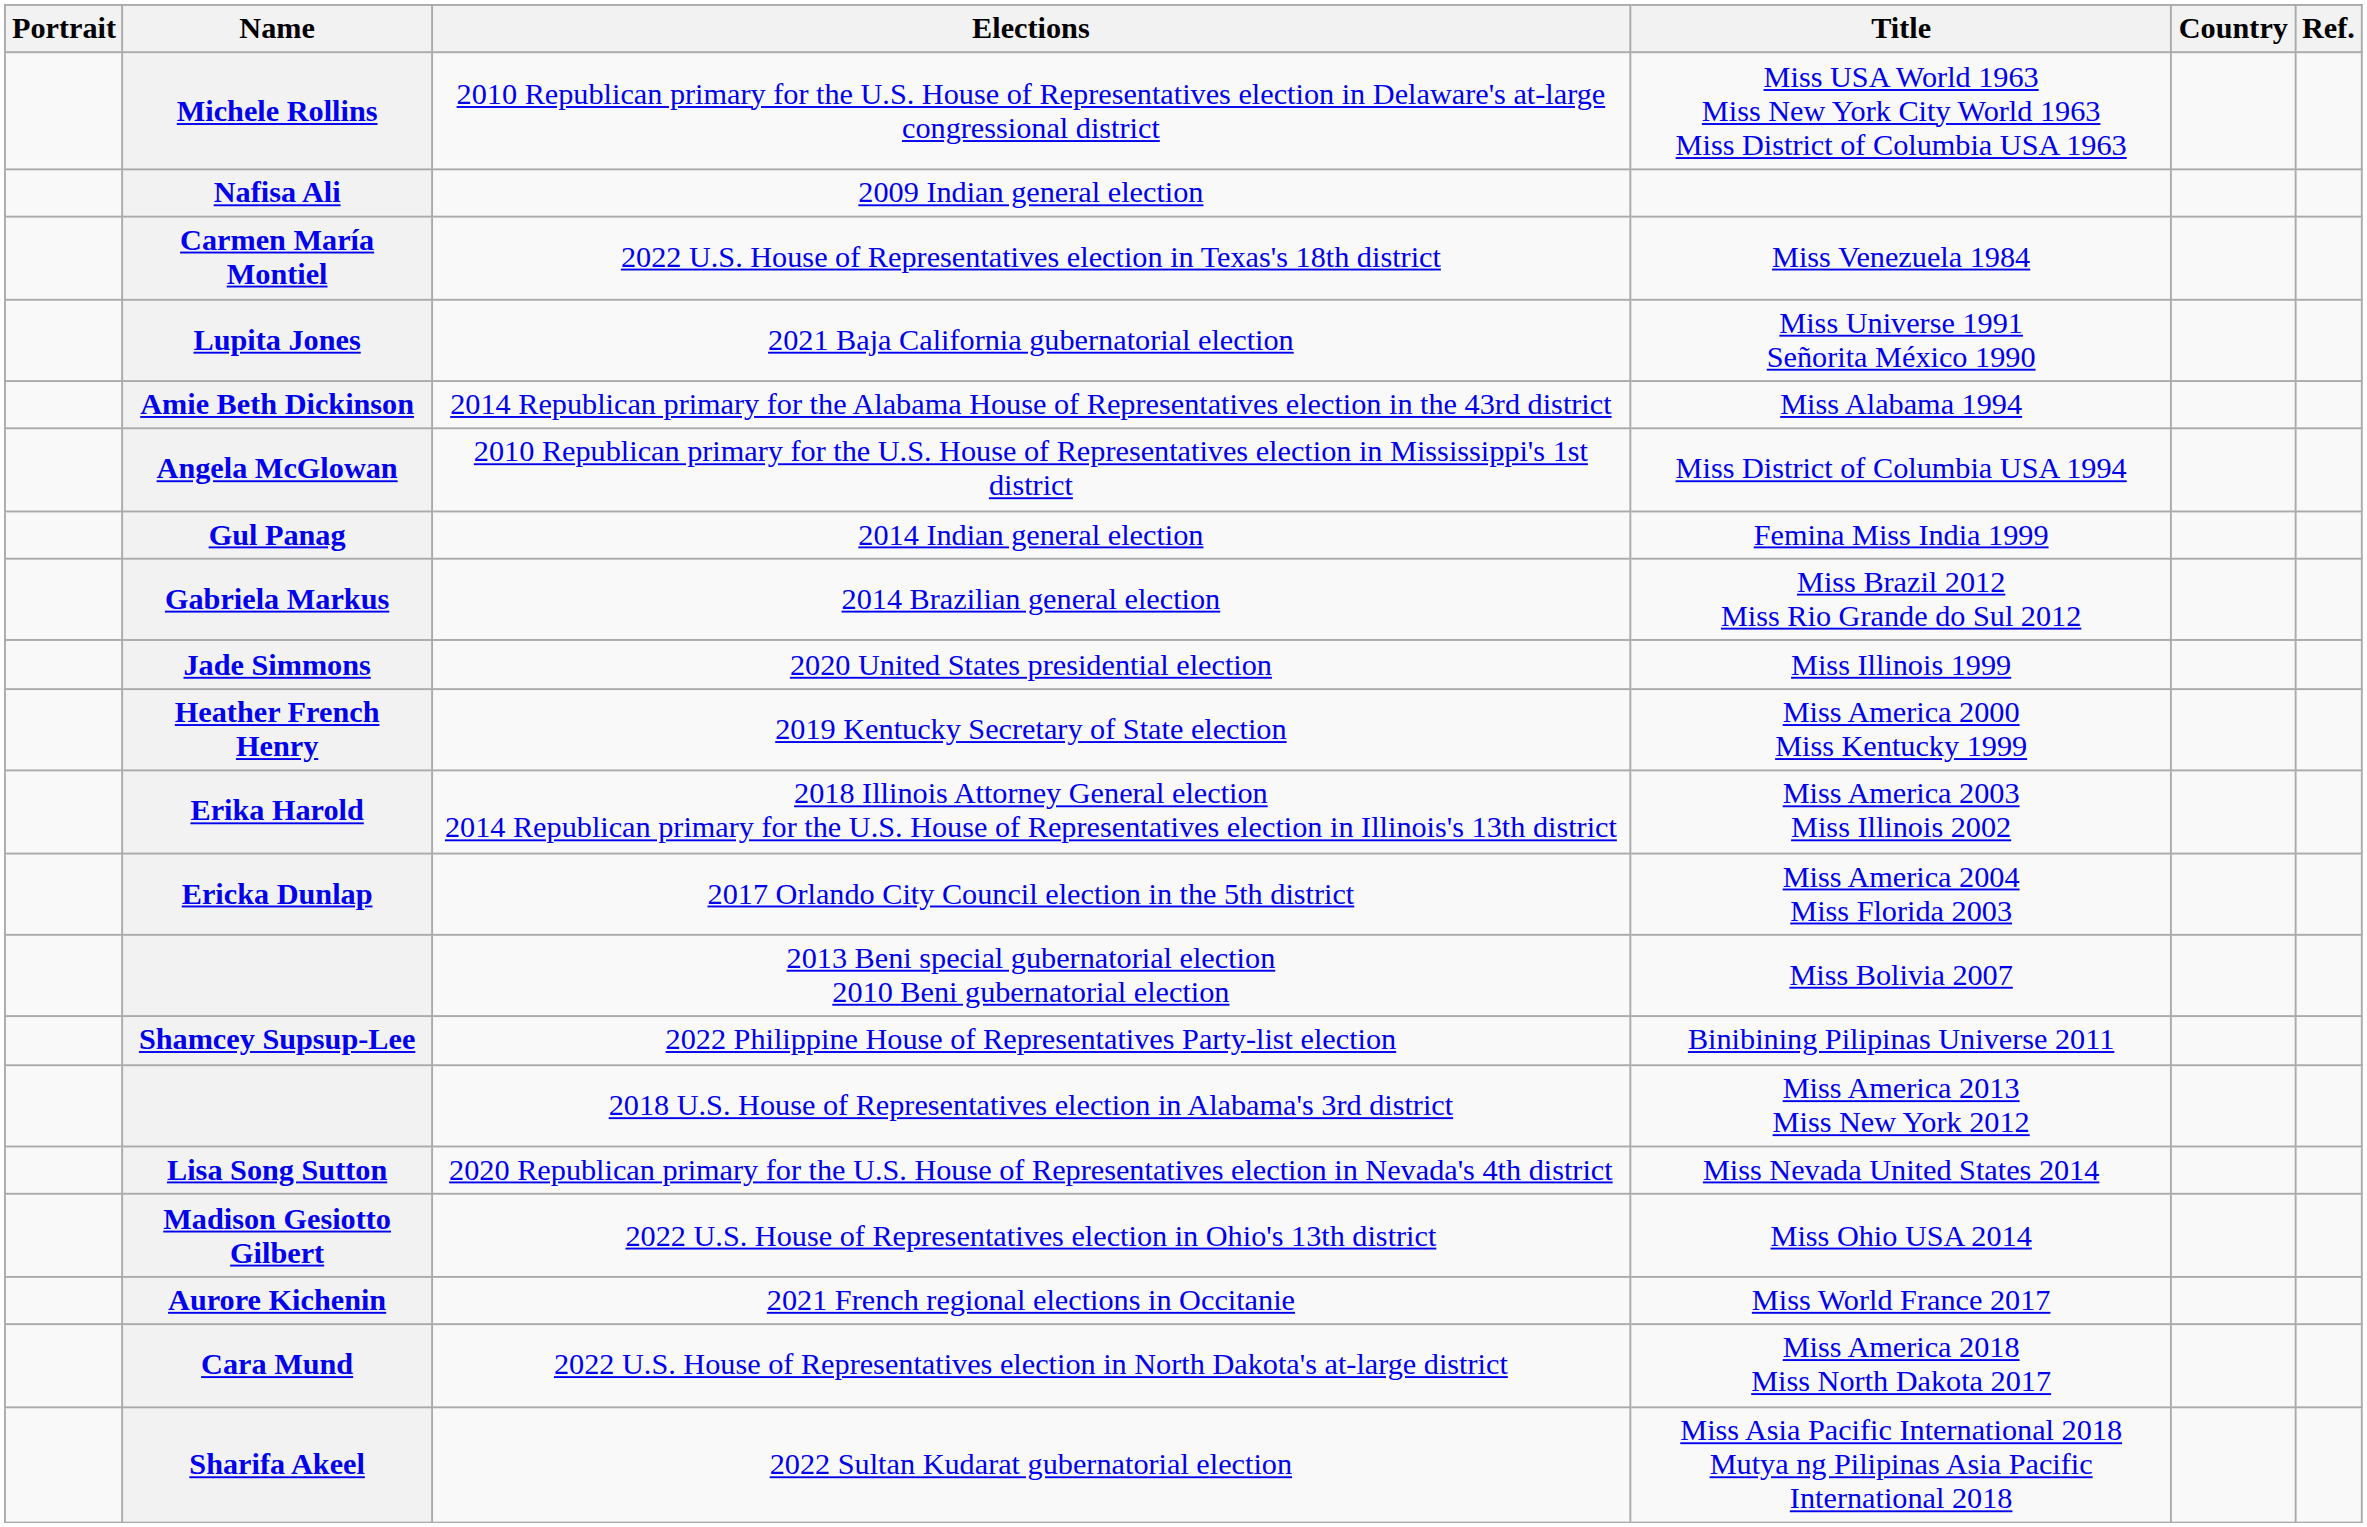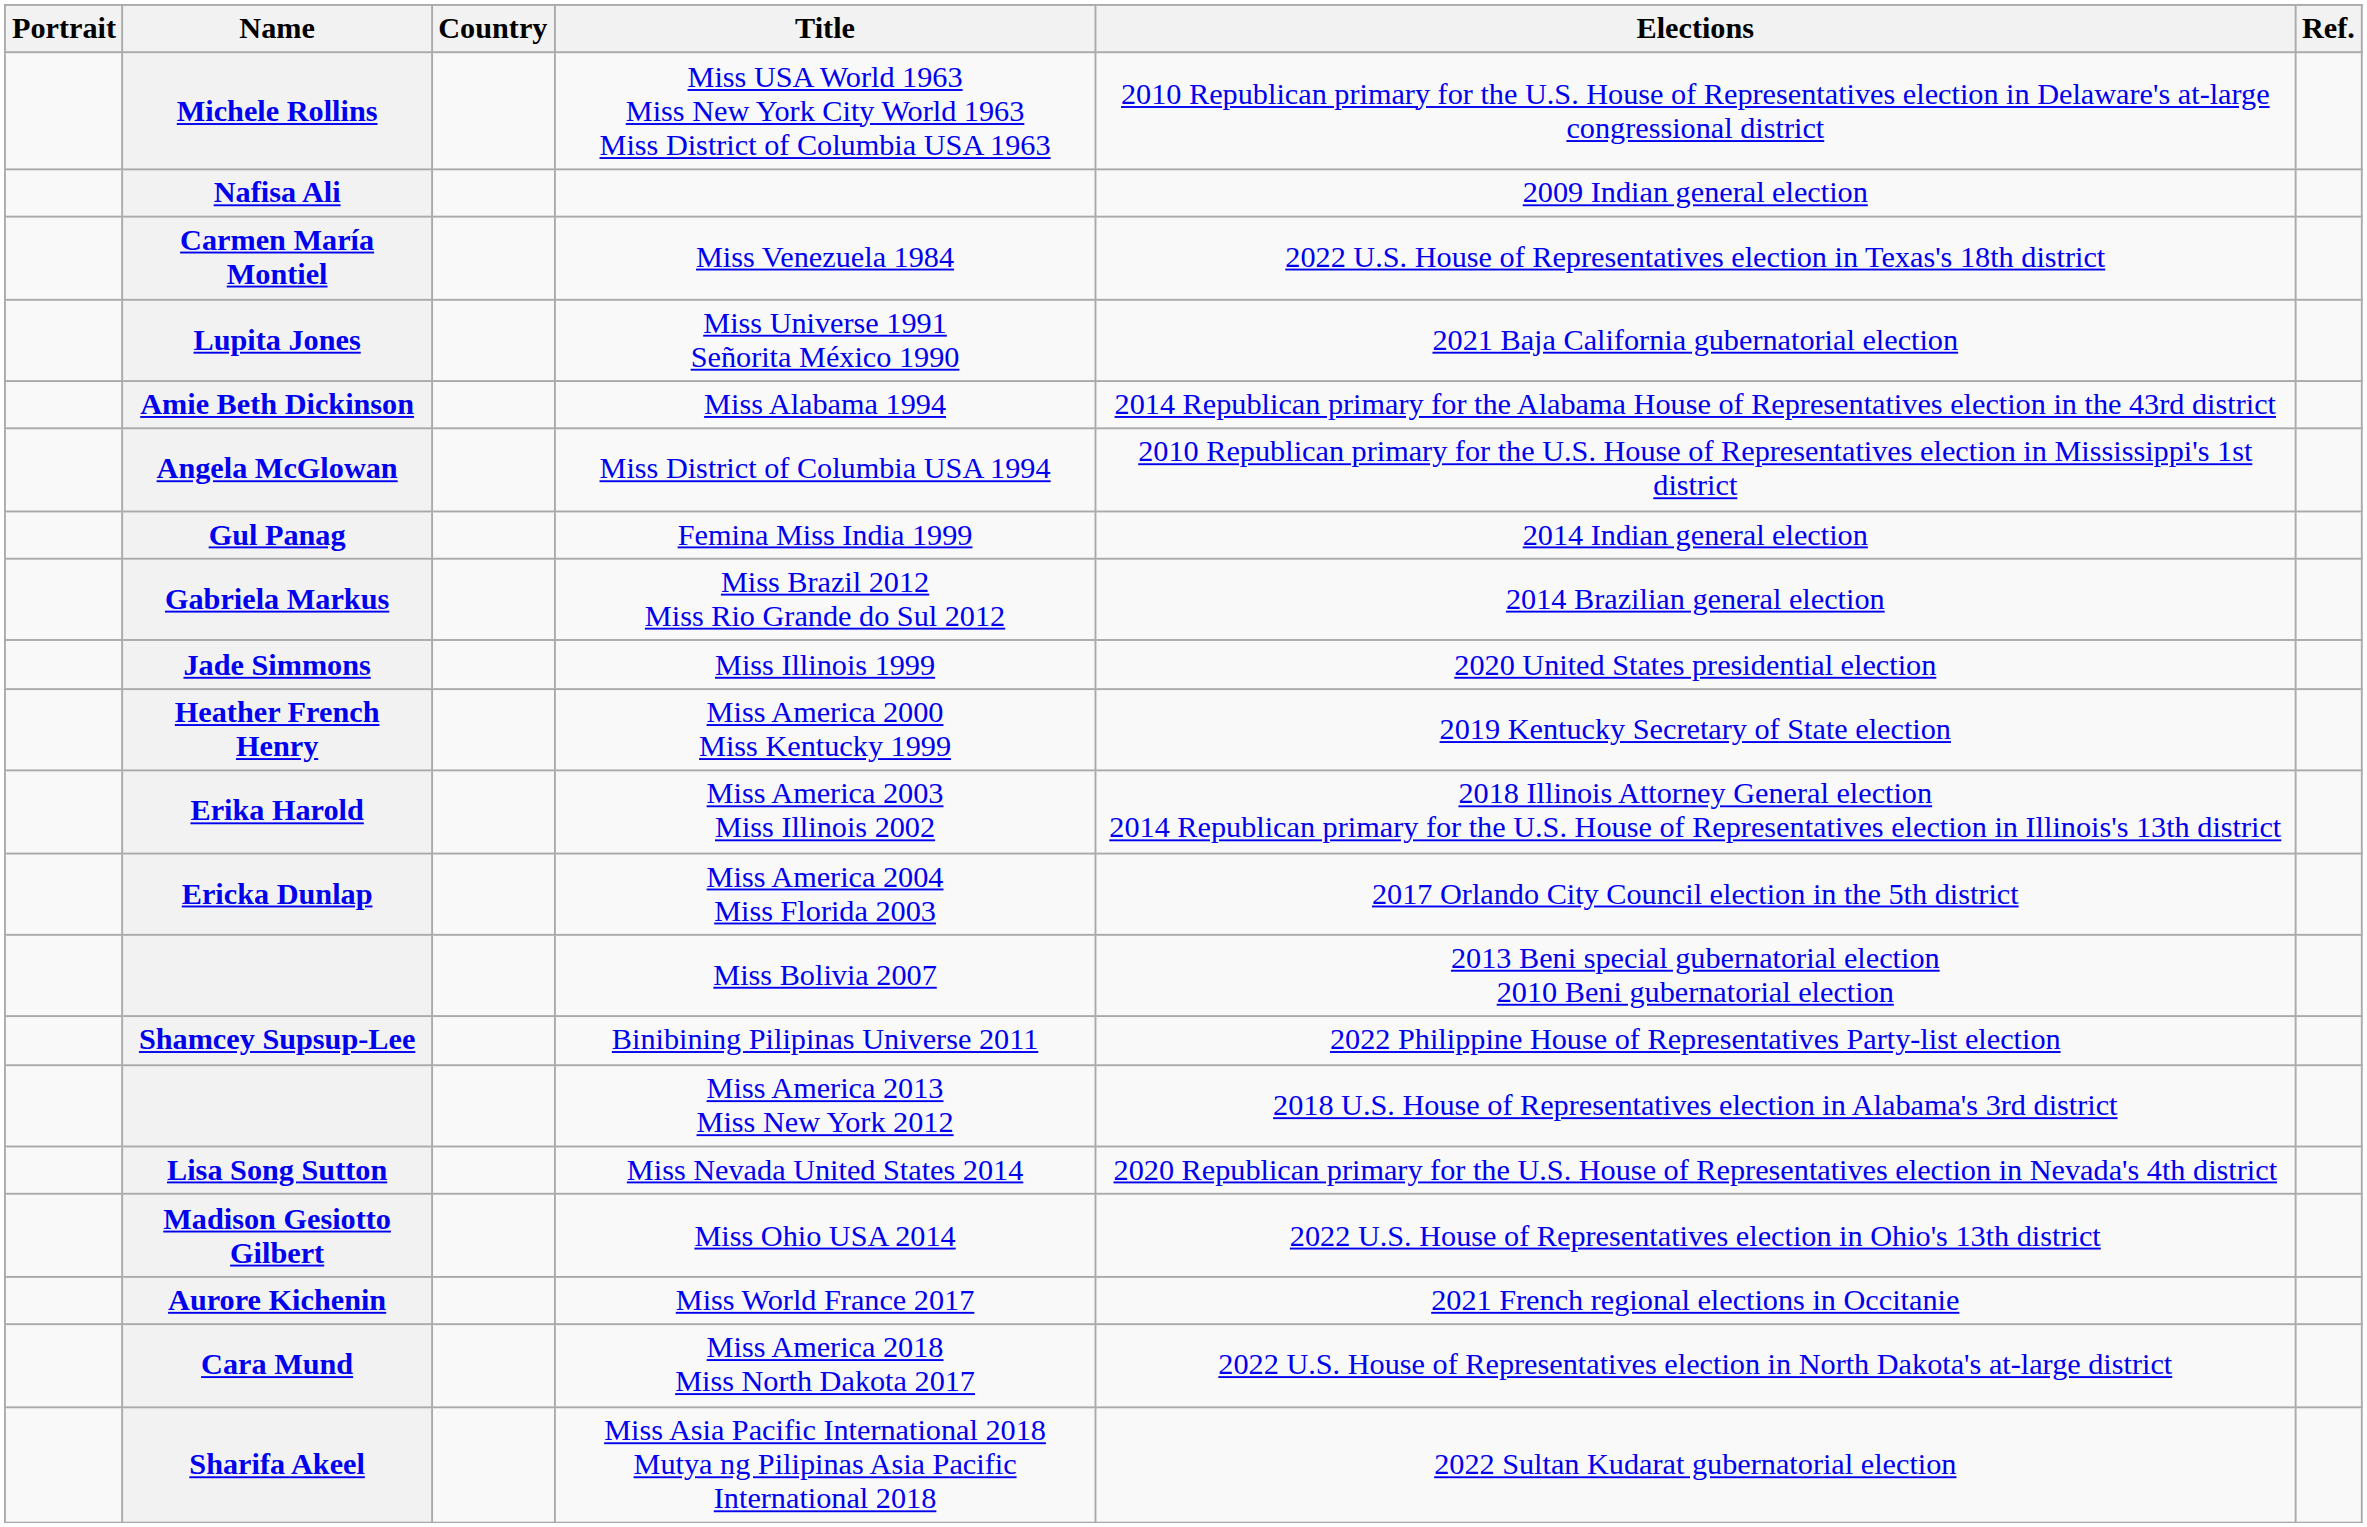columns swapped: Country <-> Elections
